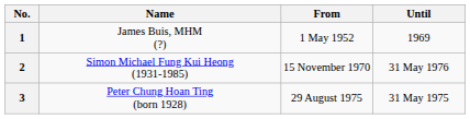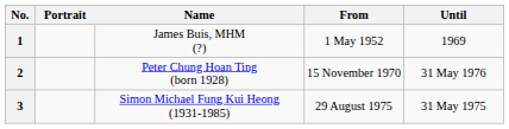+ column: Portrait
2 | Name: Simon Michael Fung Kui Heong (1931-1985) -> Peter Chung Hoan Ting (born 1928)
3 | Name: Peter Chung Hoan Ting (born 1928) -> Simon Michael Fung Kui Heong (1931-1985)
